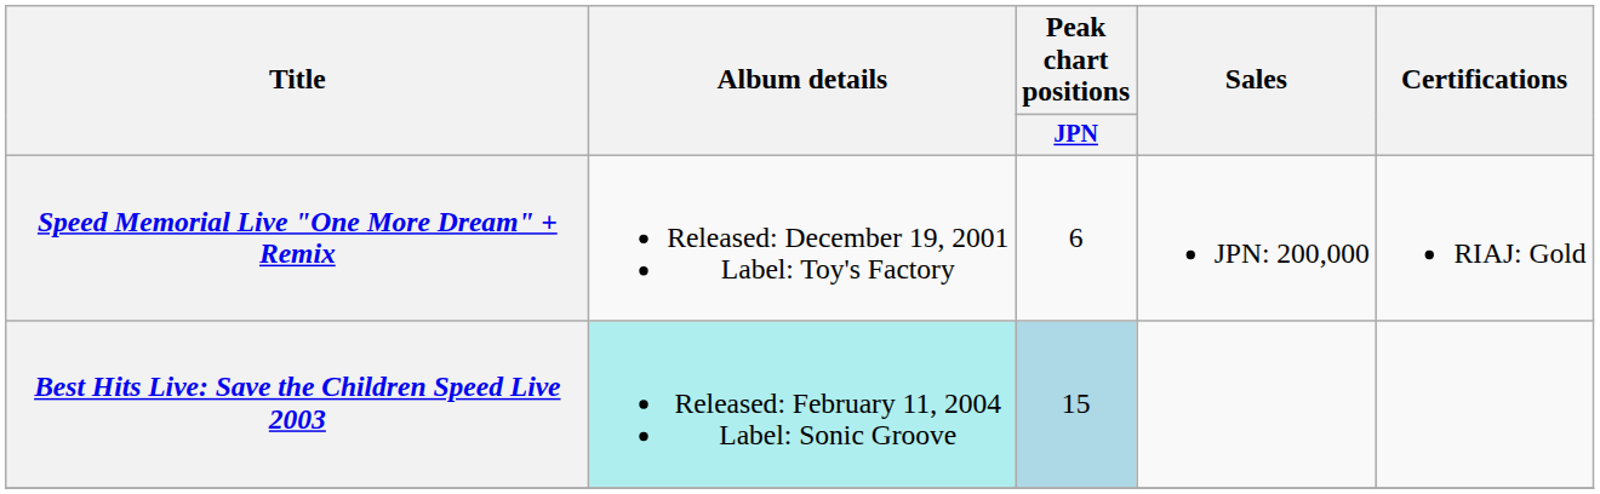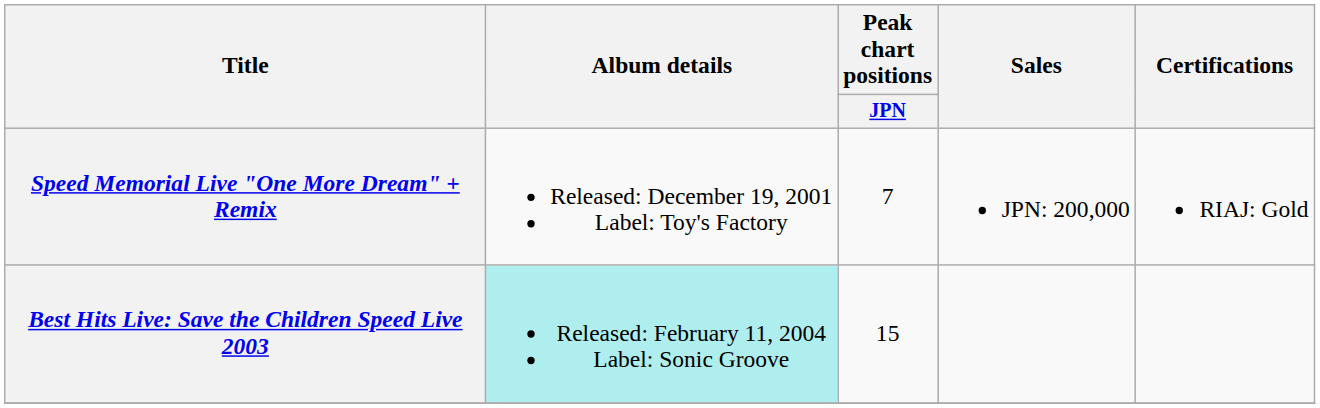Speed Memorial Live "One More Dream" + Remix | Peak chart positions / JPN: 6 -> 7
Best Hits Live: Save the Children Speed Live 2003 | Peak chart positions / JPN: lightblue background -> no background
